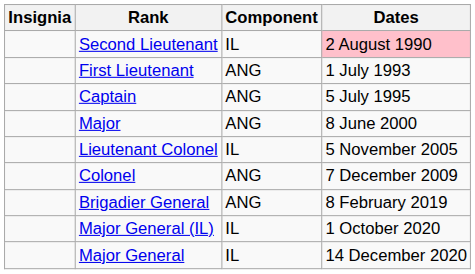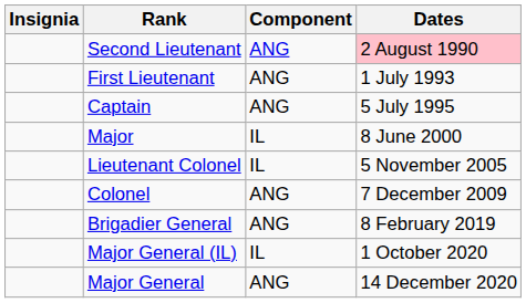Second Lieutenant | Component: IL -> ANG
Major | Component: ANG -> IL
Major General | Component: IL -> ANG
